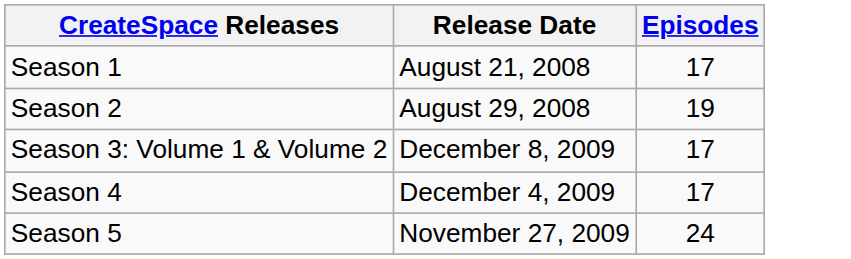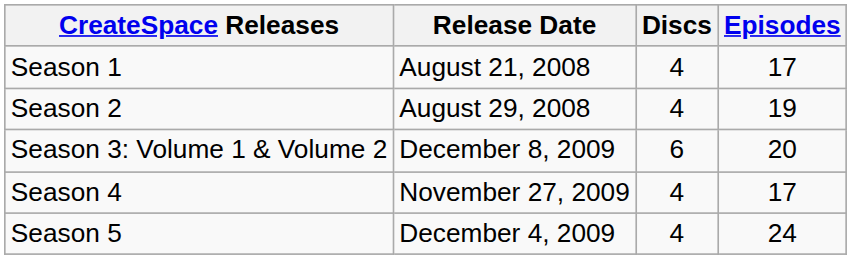+ column: Discs | 4 | 4 | 6 | 4 | 4
Season 3: Volume 1 & Volume 2 | Episodes: 17 -> 20
Season 4 | Release Date: December 4, 2009 -> November 27, 2009
Season 5 | Release Date: November 27, 2009 -> December 4, 2009
